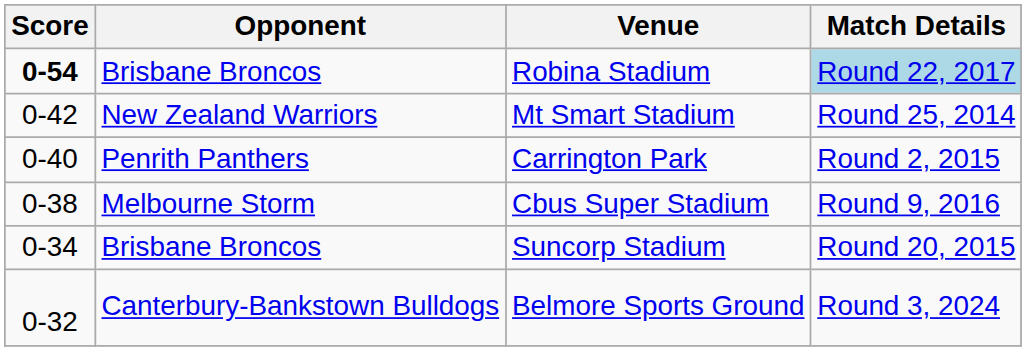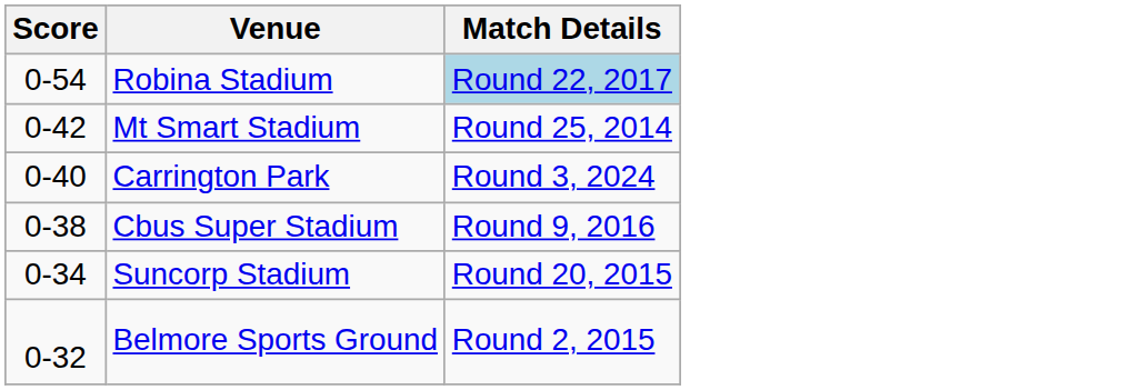- column: Opponent | Brisbane Broncos | New Zealand Warriors | Penrith Panthers | Melbourne Storm | Brisbane Broncos | Canterbury-Bankstown Bulldogs
Robina Stadium | Score: bold -> normal
Carrington Park | Match Details: Round 2, 2015 -> Round 3, 2024
Belmore Sports Ground | Match Details: Round 3, 2024 -> Round 2, 2015
